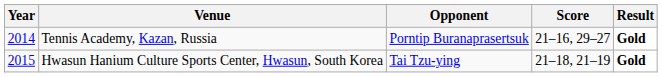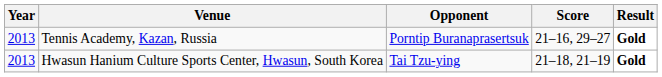Tennis Academy, Kazan, Russia | Year: 2014 -> 2013
Hwasun Hanium Culture Sports Center, Hwasun, South Korea | Year: 2015 -> 2013
